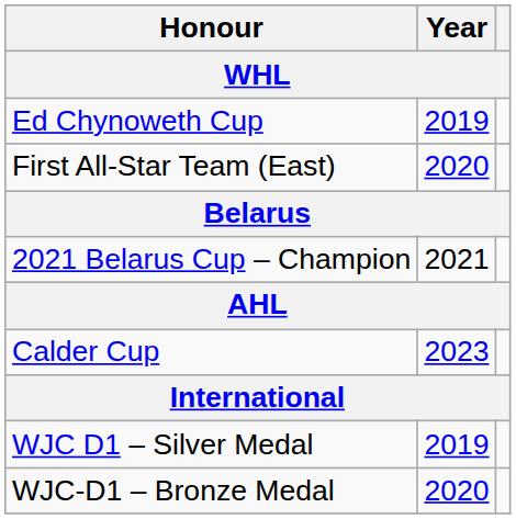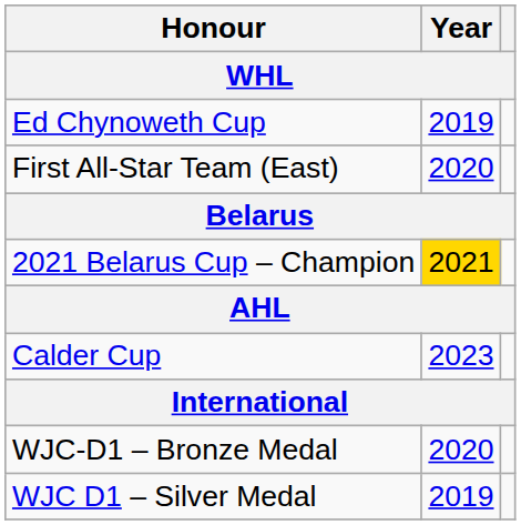2021 Belarus Cup – Champion | Year: no background -> gold background
rows swapped: WJC D1 – Silver Medal <-> WJC-D1 – Bronze Medal
